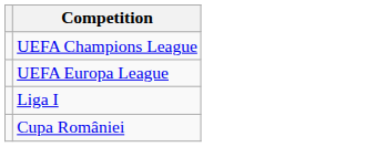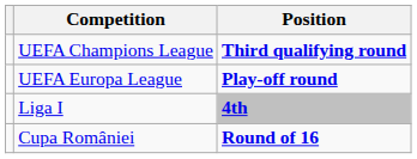+ column: Position | Third qualifying round | Play-off round | 4th | Round of 16
